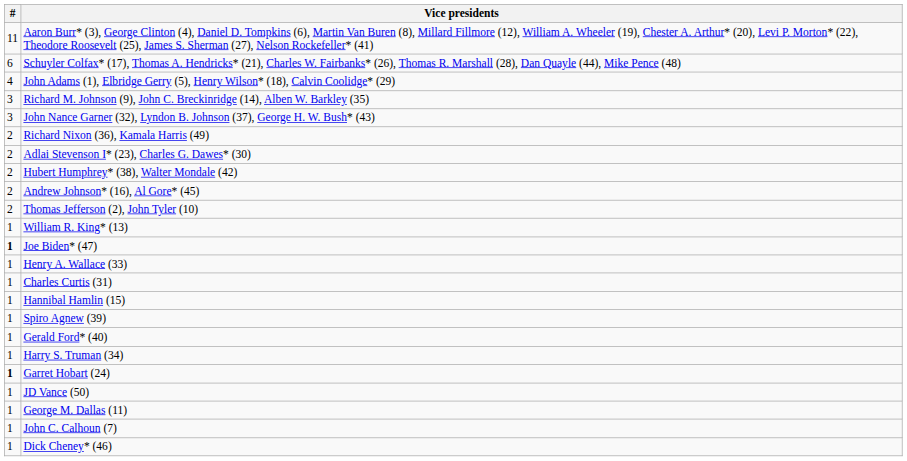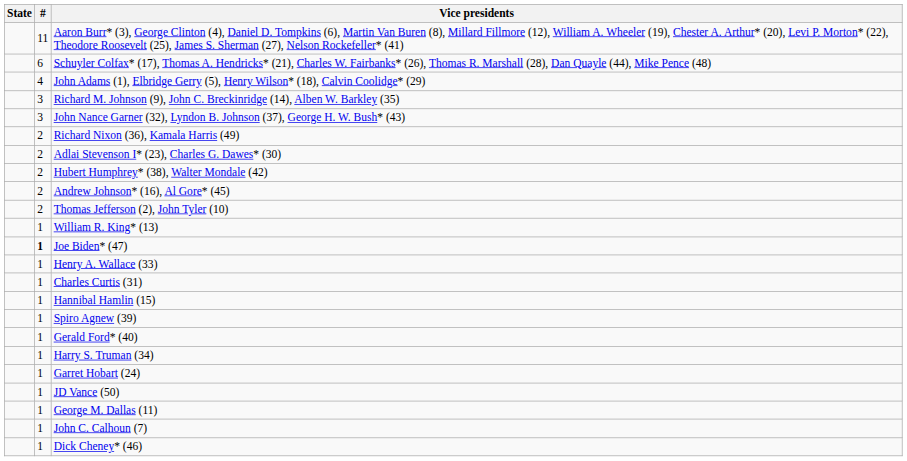+ column: State
Garret Hobart (24) | #: bold -> normal
